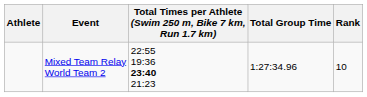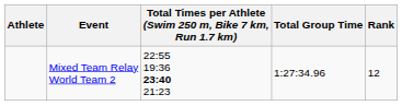Mixed Team Relay World Team 2 | Rank: 10 -> 12
